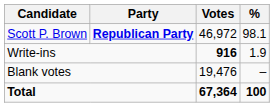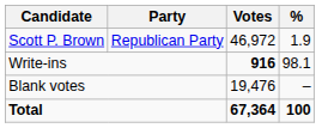Scott P. Brown | Party: bold -> normal
Scott P. Brown | %: 98.1 -> 1.9
Write-ins | %: 1.9 -> 98.1
